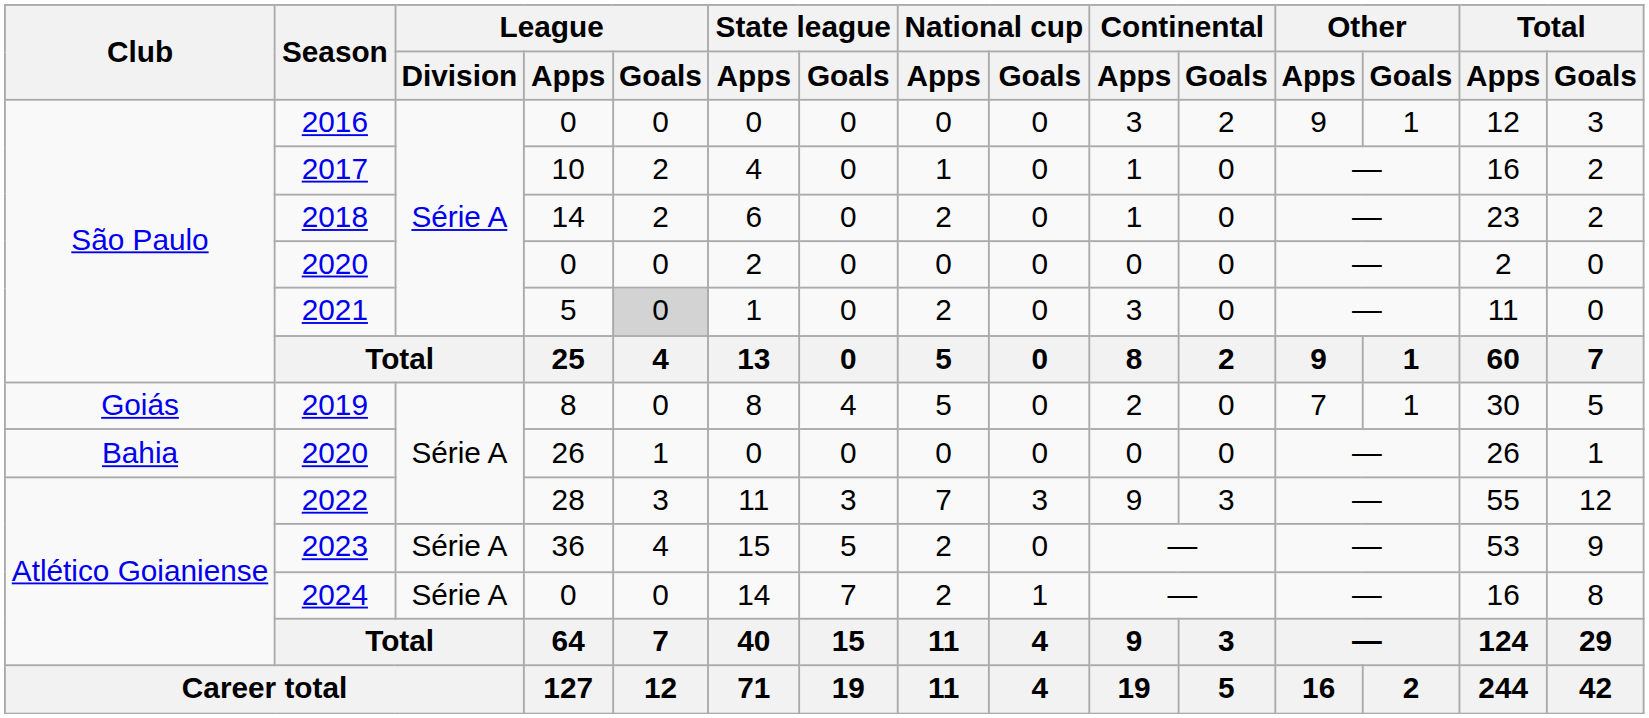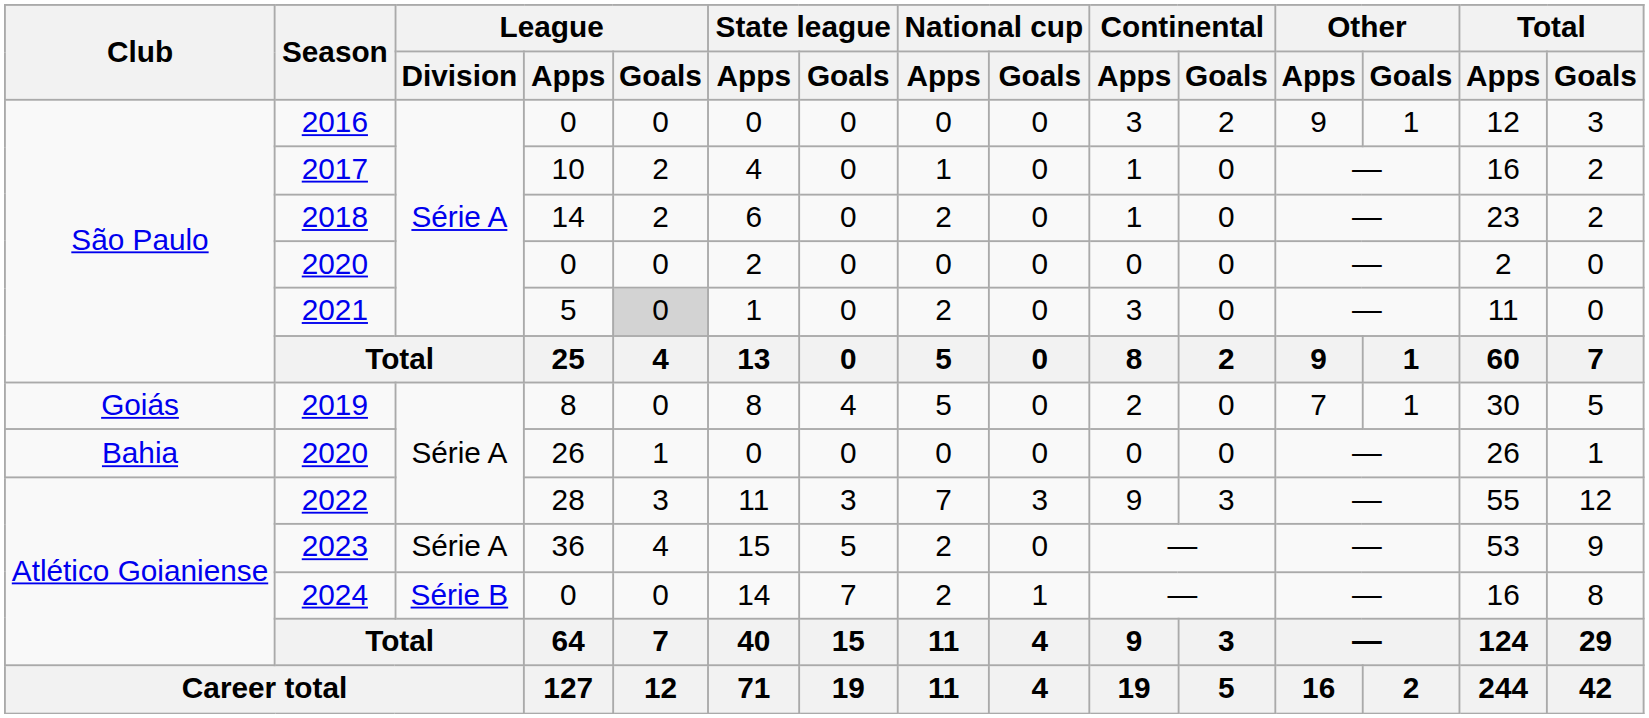2024 | League / Division: Série A -> Série B
